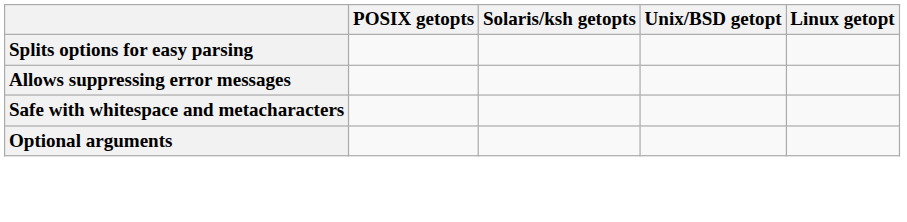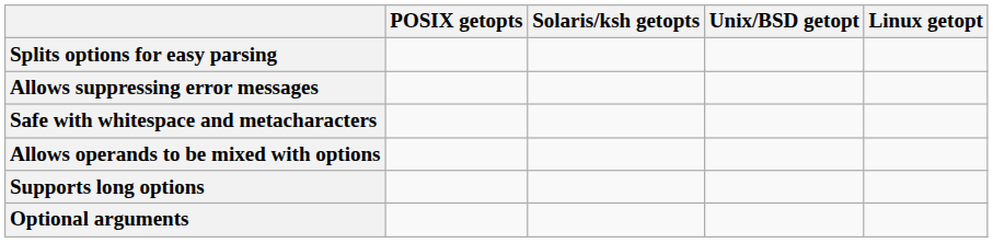+ row: Allows operands to be mixed with options
+ row: Supports long options
